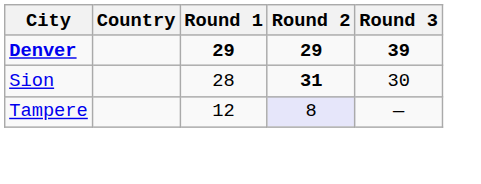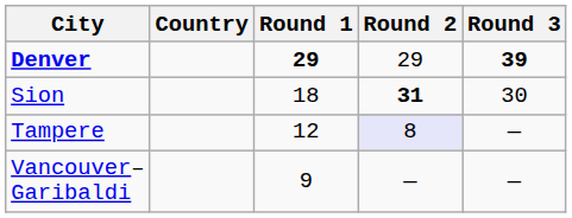Denver | Round 2: bold -> normal
Sion | Round 1: 28 -> 18
+ row: Vancouver– Garibaldi | 9 | — | —
